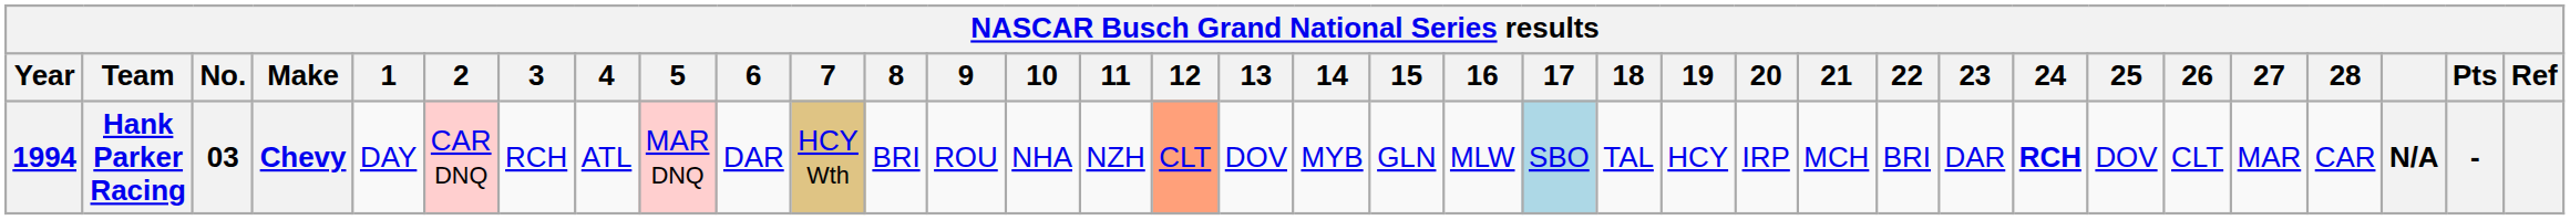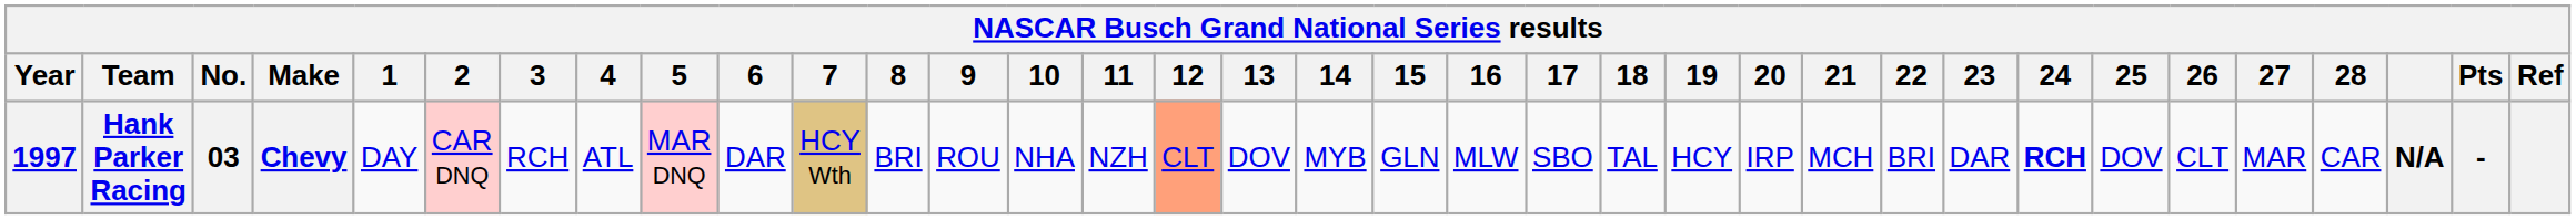Hank Parker Racing | Year: 1994 -> 1997
Hank Parker Racing | 17: lightblue background -> no background
